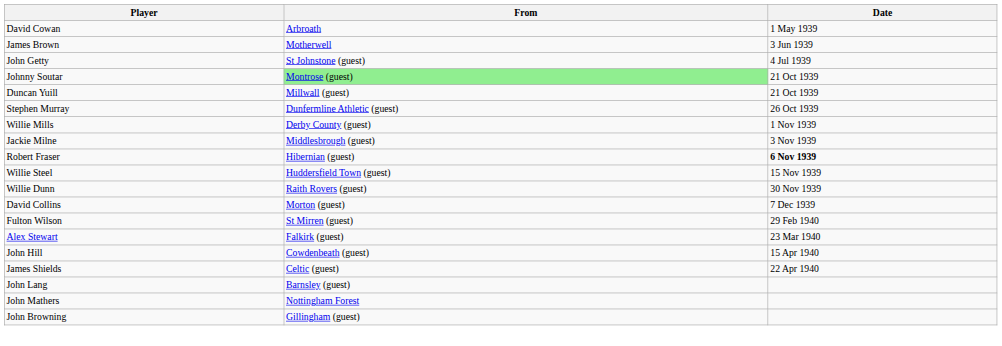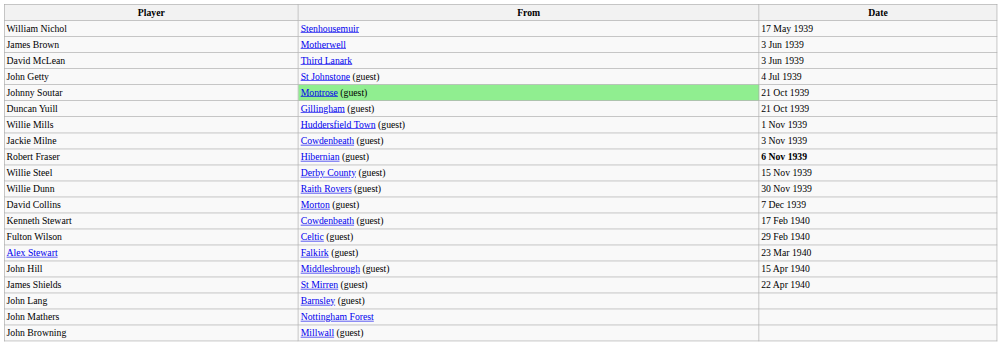- row: David Cowan | Arbroath | 1 May 1939
+ row: William Nichol | Stenhousemuir | 17 May 1939
+ row: David McLean | Third Lanark | 3 Jun 1939
Duncan Yuill | From: Millwall (guest) -> Gillingham (guest)
- row: Stephen Murray | Dunfermline Athletic (guest) | 26 Oct 1939
Willie Mills | From: Derby County (guest) -> Huddersfield Town (guest)
Jackie Milne | From: Middlesbrough (guest) -> Cowdenbeath (guest)
Willie Steel | From: Huddersfield Town (guest) -> Derby County (guest)
+ row: Kenneth Stewart | Cowdenbeath (guest) | 17 Feb 1940
Fulton Wilson | From: St Mirren (guest) -> Celtic (guest)
John Hill | From: Cowdenbeath (guest) -> Middlesbrough (guest)
James Shields | From: Celtic (guest) -> St Mirren (guest)
John Browning | From: Gillingham (guest) -> Millwall (guest)
